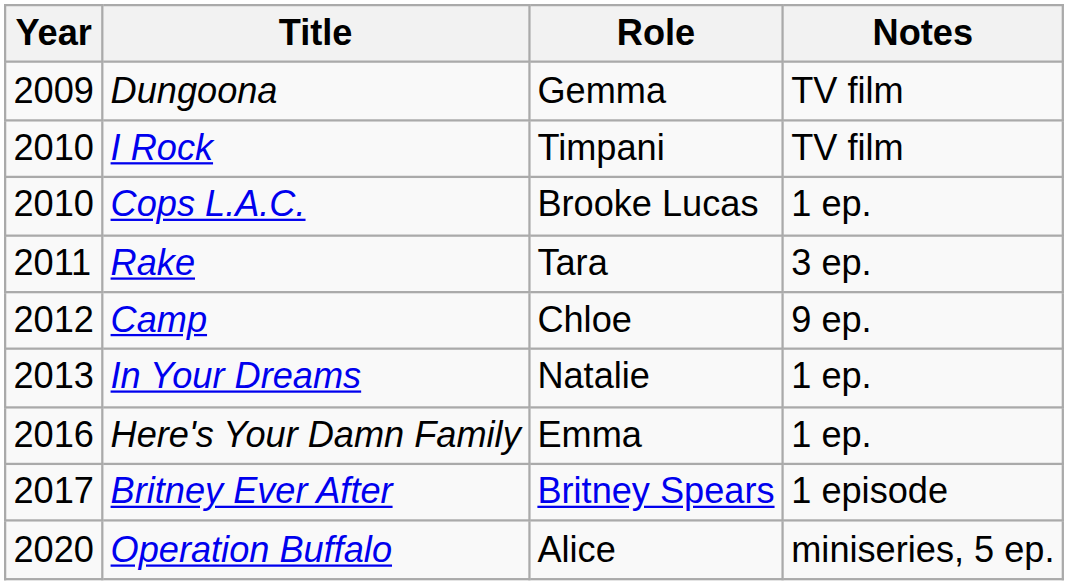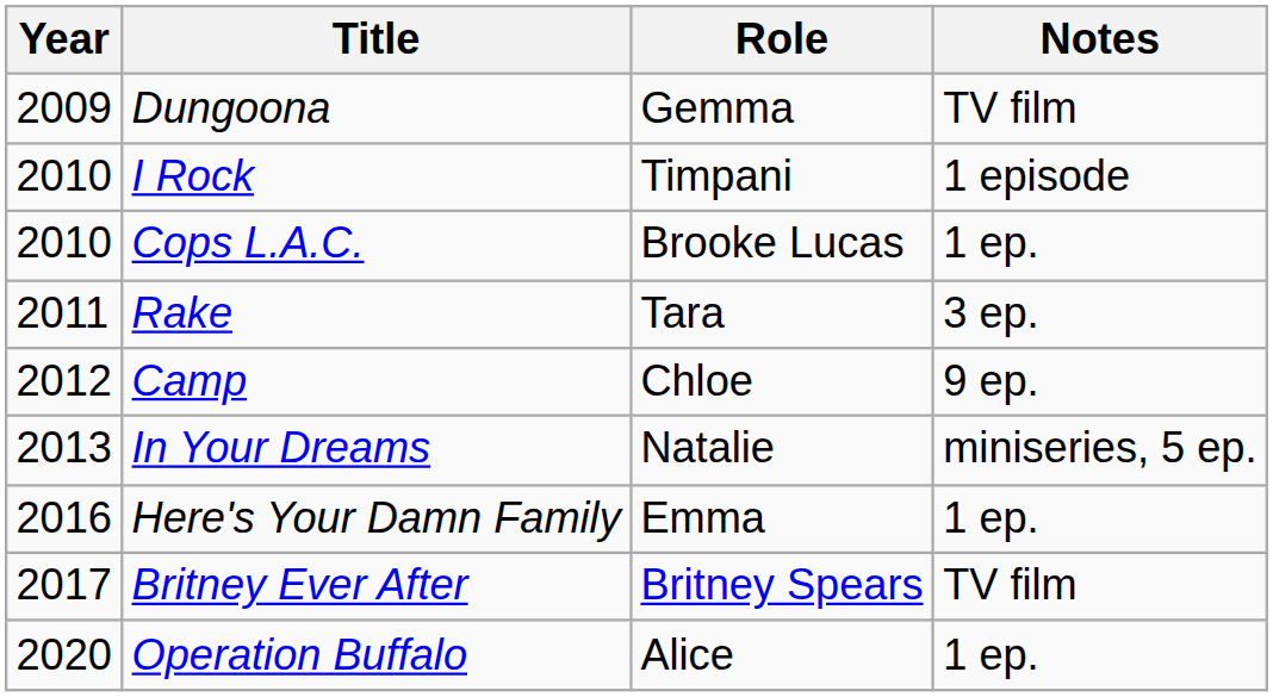I Rock | Notes: TV film -> 1 episode
In Your Dreams | Notes: 1 ep. -> miniseries, 5 ep.
Britney Ever After | Notes: 1 episode -> TV film
Operation Buffalo | Notes: miniseries, 5 ep. -> 1 ep.
